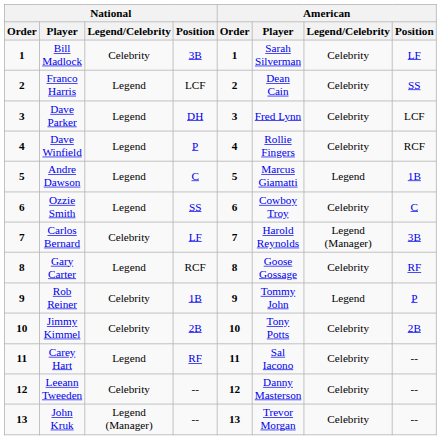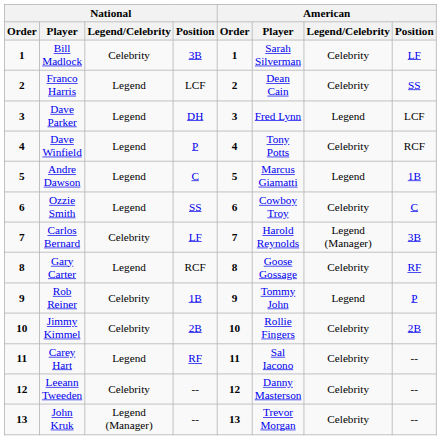Dave Parker | American / Legend/Celebrity: Celebrity -> Legend
Dave Winfield | American / Player: Rollie Fingers -> Tony Potts
Jimmy Kimmel | American / Player: Tony Potts -> Rollie Fingers
